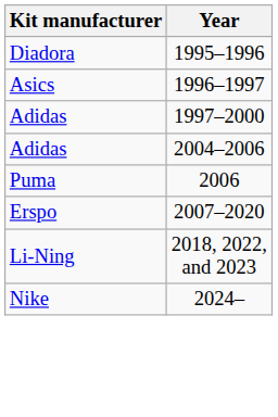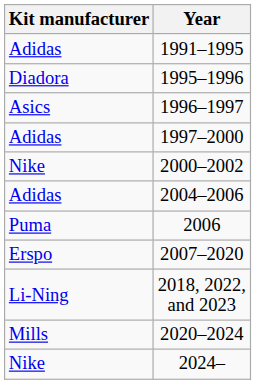+ row: Adidas | 1991–1995
+ row: Nike | 2000–2002
+ row: Mills | 2020–2024
